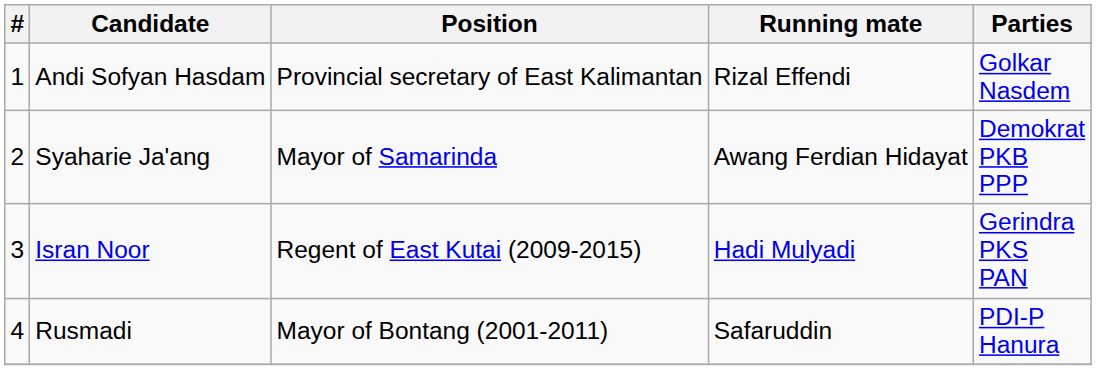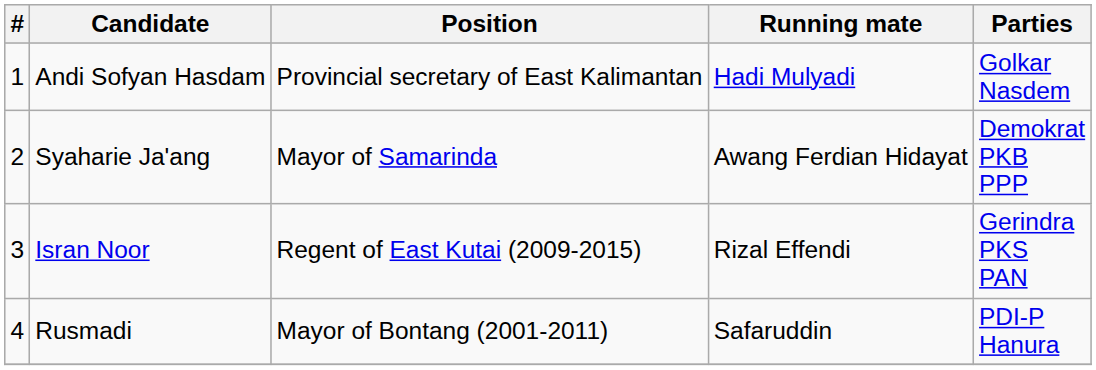Andi Sofyan Hasdam | Running mate: Rizal Effendi -> Hadi Mulyadi
Isran Noor | Running mate: Hadi Mulyadi -> Rizal Effendi
